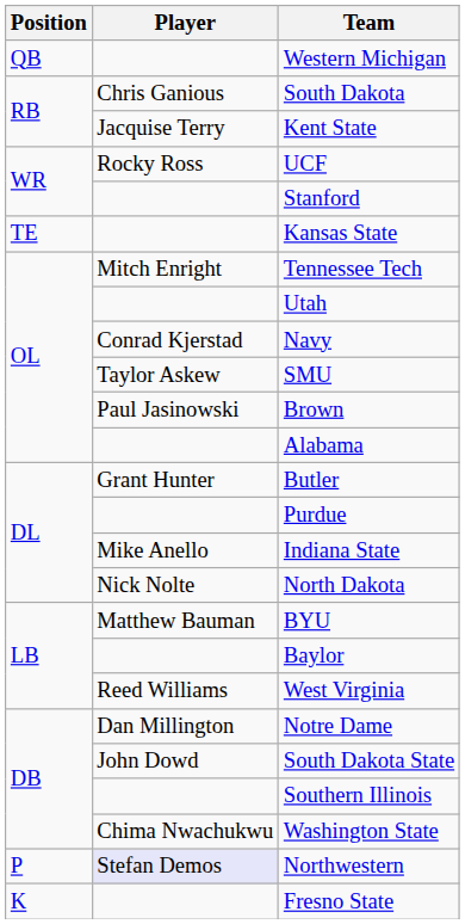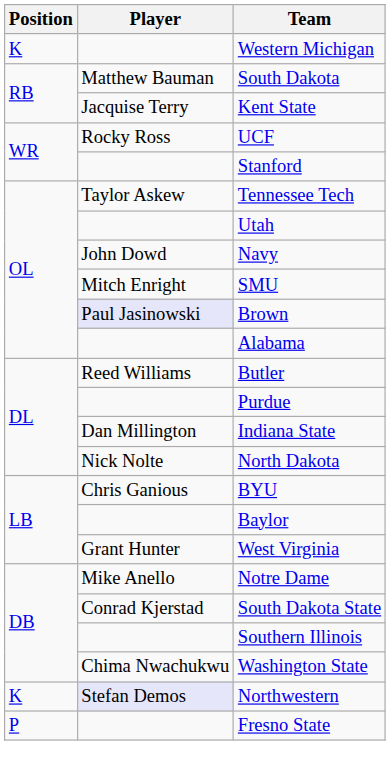Western Michigan | Position: QB -> K
South Dakota | Player: Chris Ganious -> Matthew Bauman
- row: TE | Kansas State
Tennessee Tech | Player: Mitch Enright -> Taylor Askew
Navy | Player: Conrad Kjerstad -> John Dowd
SMU | Player: Taylor Askew -> Mitch Enright
Brown | Player: no background -> lavender background
Butler | Player: Grant Hunter -> Reed Williams
Indiana State | Player: Mike Anello -> Dan Millington
BYU | Player: Matthew Bauman -> Chris Ganious
West Virginia | Player: Reed Williams -> Grant Hunter
Notre Dame | Player: Dan Millington -> Mike Anello
South Dakota State | Player: John Dowd -> Conrad Kjerstad
Northwestern | Position: P -> K
Fresno State | Position: K -> P
